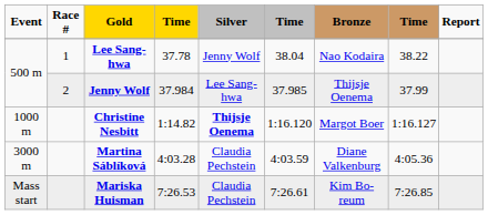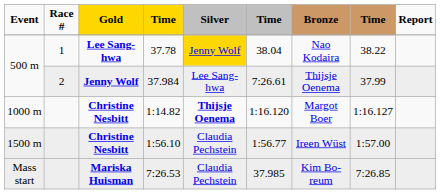37.78 | Silver: no background -> gold background
37.984 | column 6: 37.985 -> 7:26.61
+ row: 1500 m | Christine Nesbitt | 1:56.10 | Claudia Pechstein | 1:56.77 | Ireen Wüst | 1:57.00
- row: 3000 m | Martina Sáblíková | 4:03.28 | Claudia Pechstein | 4:03.59 | Diane Valkenburg | 4:05.36
7:26.53 | column 6: 7:26.61 -> 37.985
